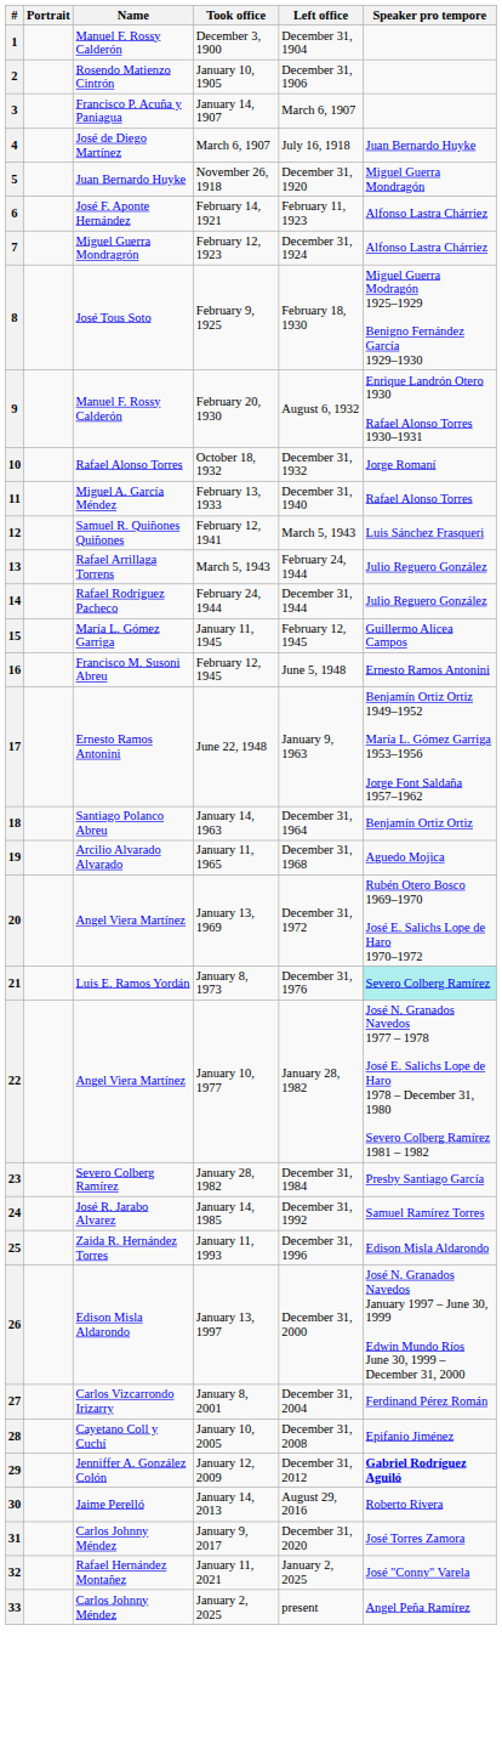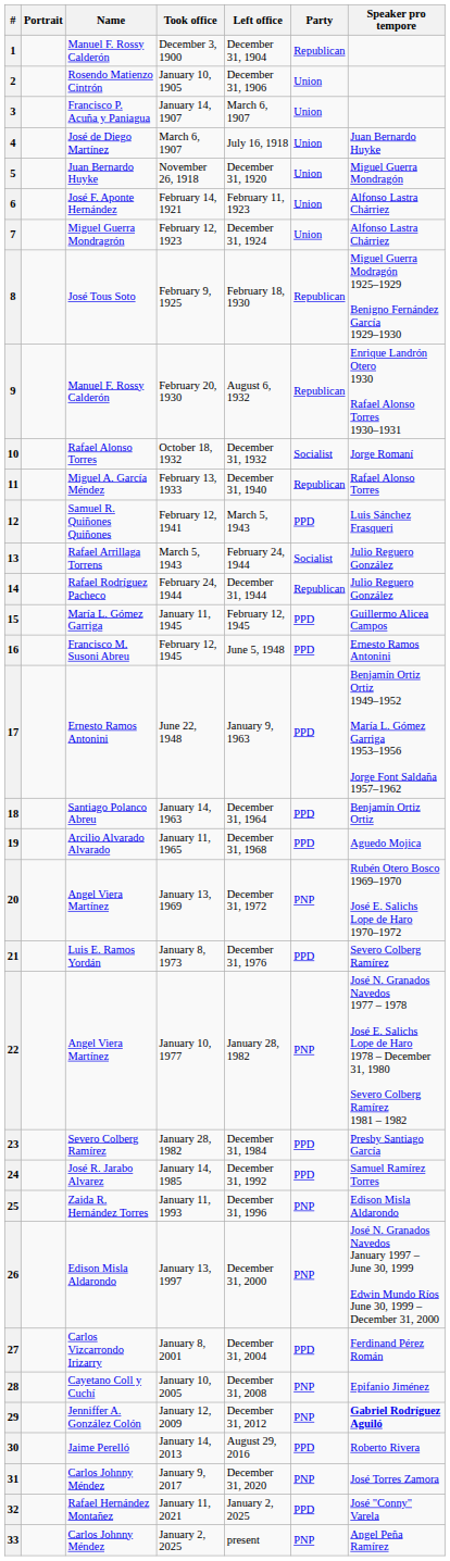+ column: Party | Republican | Union | Union | Union | Union | Union | Union | Republican | Republican | Socialist | Republican | PPD | Socialist | Republican | PPD | PPD | PPD | PPD | PPD | PNP | PPD | PNP | PPD | PPD | PNP | PNP | PPD | PNP | PNP | PPD | PNP | PPD | PNP
21 | Speaker pro tempore: paleturquoise background -> no background
